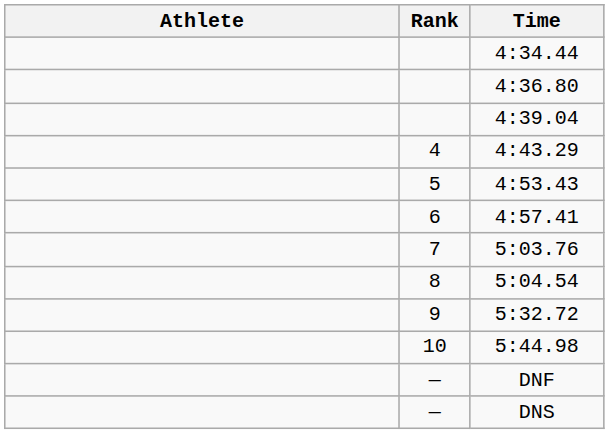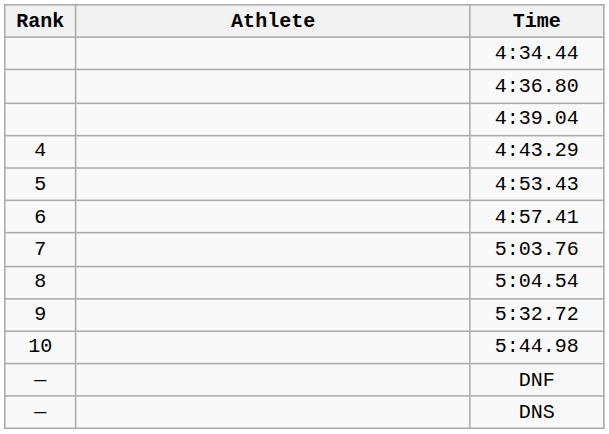columns swapped: Rank <-> Athlete
